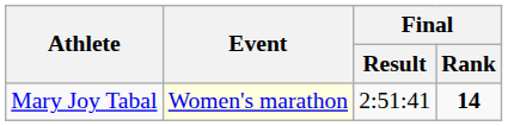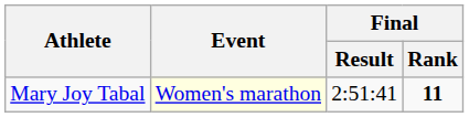Mary Joy Tabal | Final / Rank: 14 -> 11
